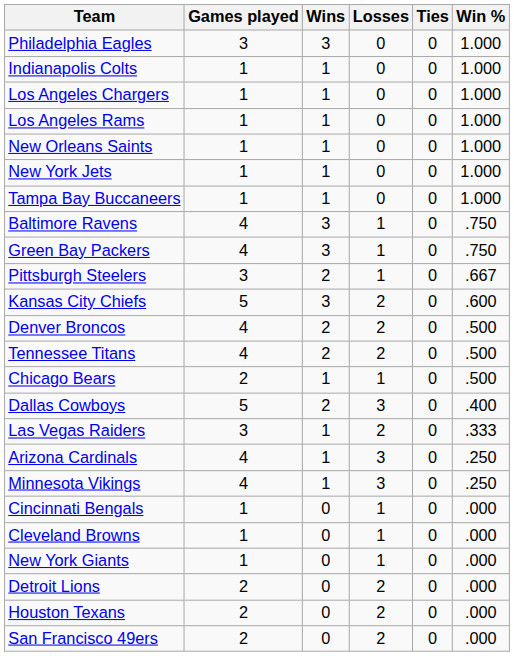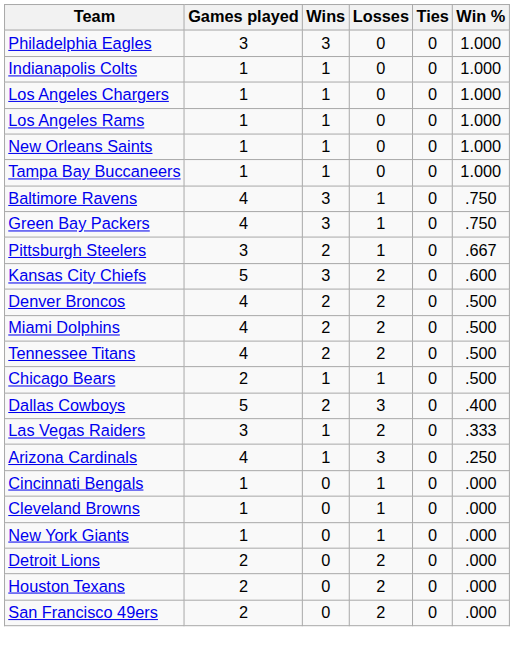- row: New York Jets | 1 | 1 | 0 | 0 | 1.000
+ row: Miami Dolphins | 4 | 2 | 2 | 0 | .500
- row: Minnesota Vikings | 4 | 1 | 3 | 0 | .250
